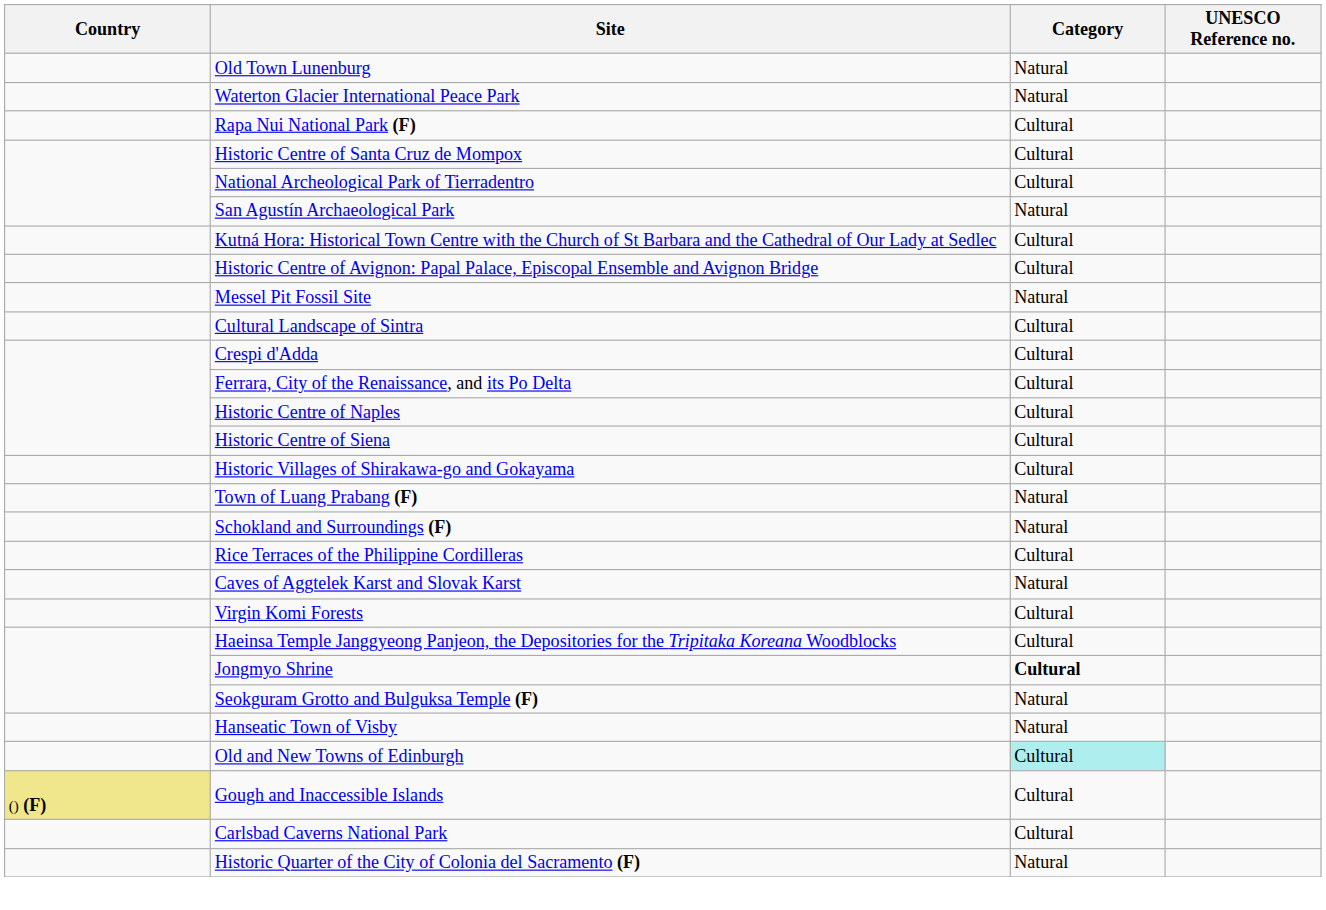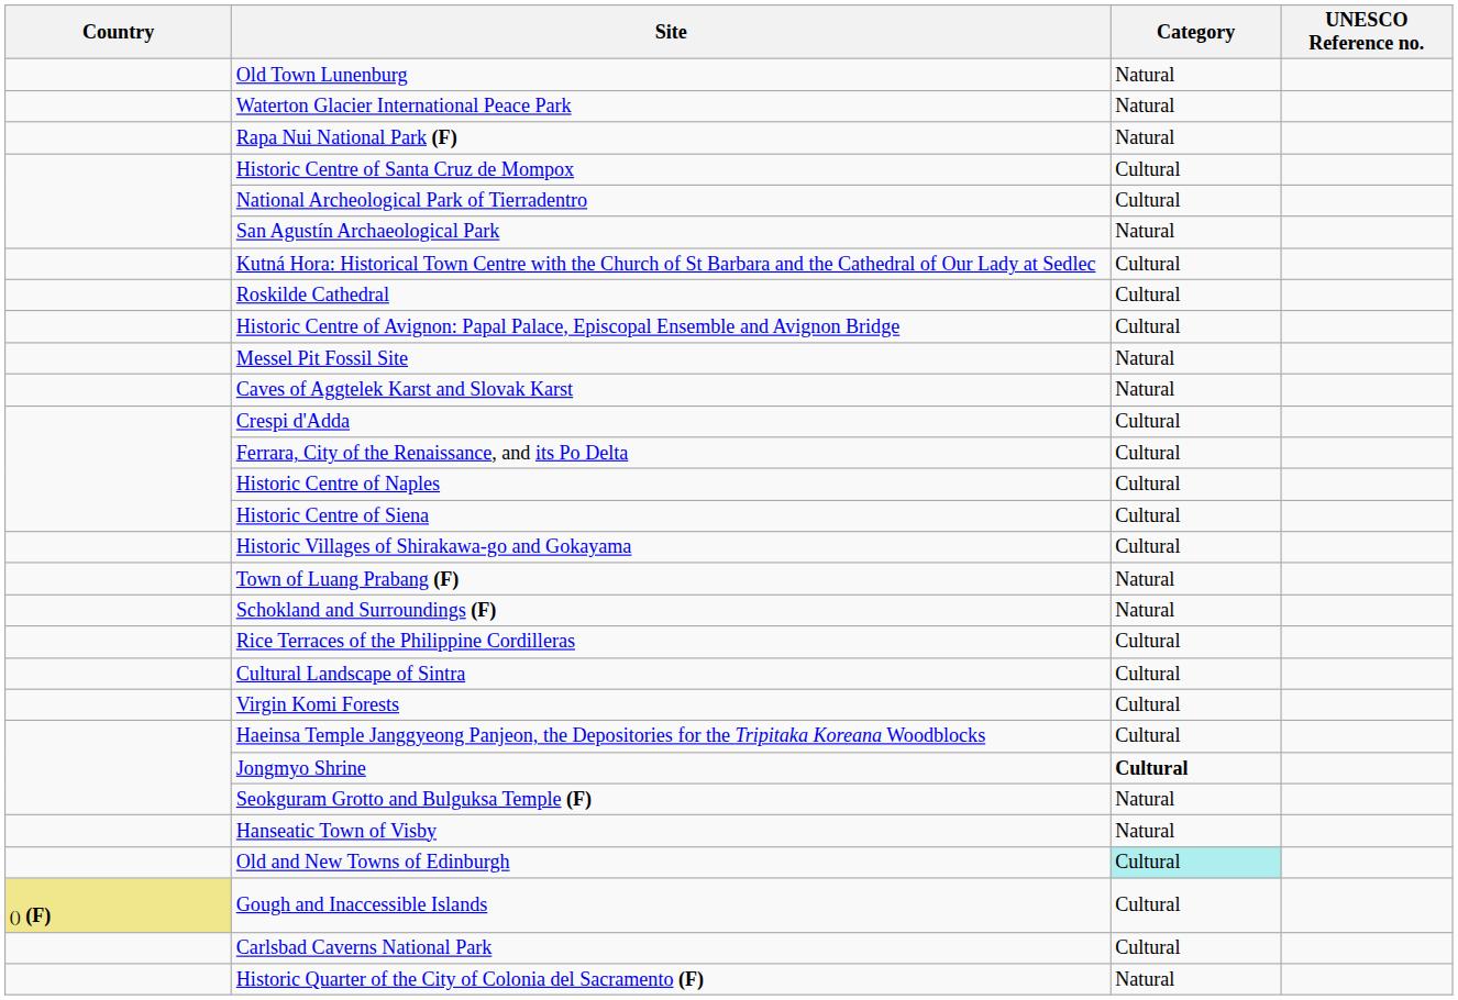Rapa Nui National Park (F) | Category: Cultural -> Natural
+ row: Roskilde Cathedral | Cultural
rows swapped: Caves of Aggtelek Karst and Slovak Karst <-> Cultural Landscape of Sintra
